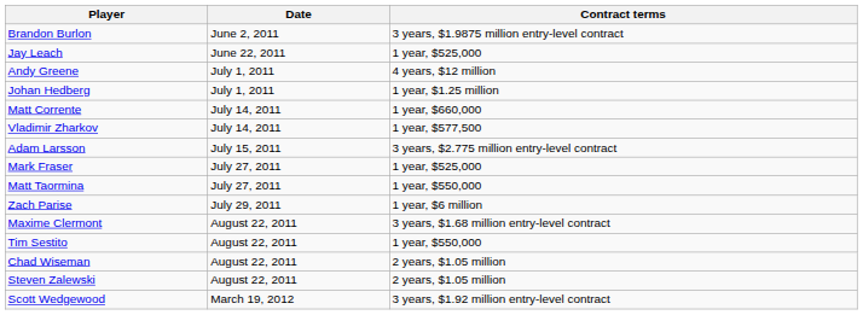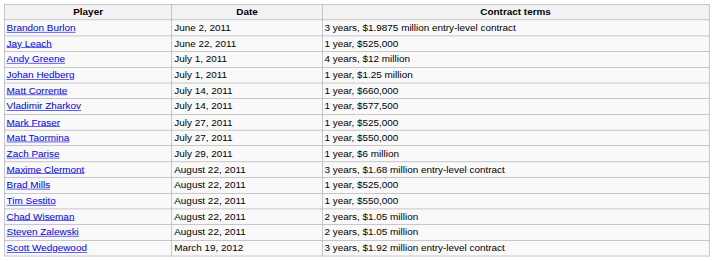- row: Adam Larsson | July 15, 2011 | 3 years, $2.775 million entry-level contract
+ row: Brad Mills | August 22, 2011 | 1 year, $525,000
